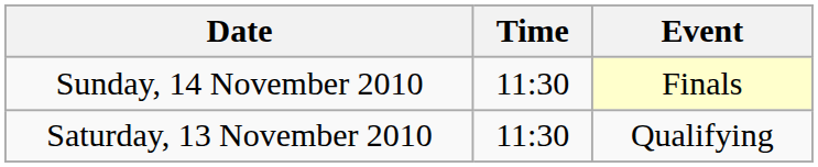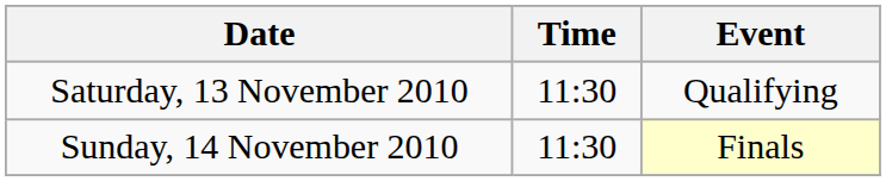rows swapped: Saturday, 13 November 2010 <-> Sunday, 14 November 2010
